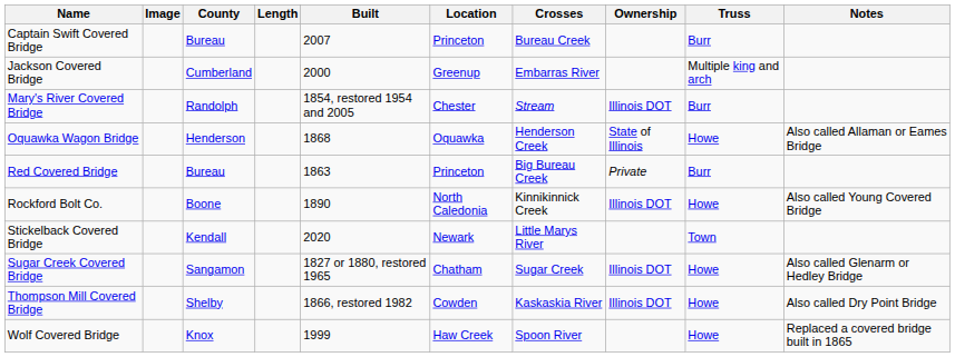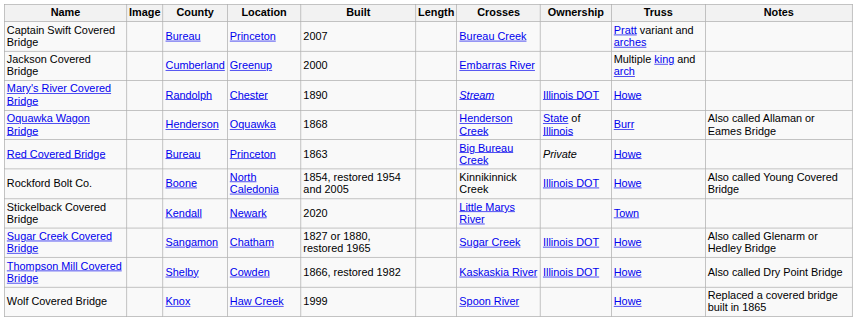columns swapped: Location <-> Length
Captain Swift Covered Bridge | Truss: Burr -> Pratt variant and arches
Mary's River Covered Bridge | Built: 1854, restored 1954 and 2005 -> 1890
Mary's River Covered Bridge | Truss: Burr -> Howe
Oquawka Wagon Bridge | Truss: Howe -> Burr
Red Covered Bridge | Truss: Burr -> Howe
Rockford Bolt Co. | Built: 1890 -> 1854, restored 1954 and 2005
